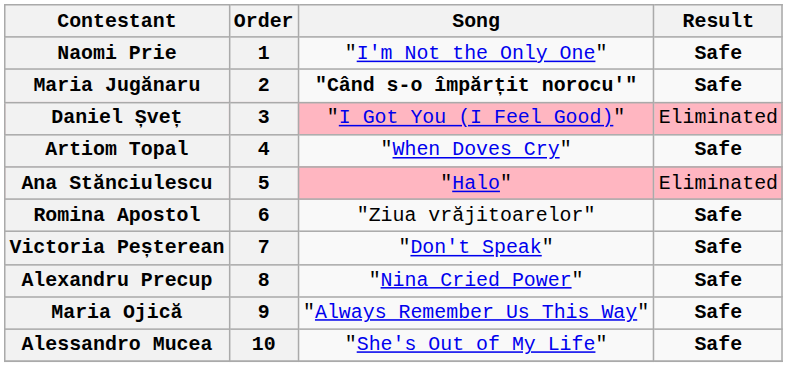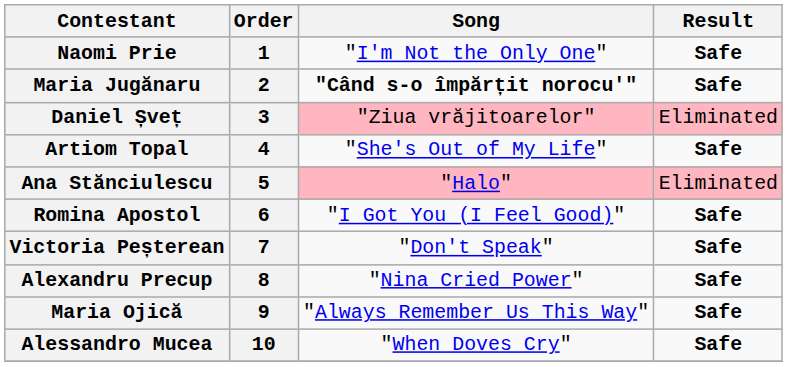Daniel Șveț | Song: "I Got You (I Feel Good)" -> "Ziua vrăjitoarelor"
Artiom Topal | Song: "When Doves Cry" -> "She's Out of My Life"
Romina Apostol | Song: "Ziua vrăjitoarelor" -> "I Got You (I Feel Good)"
Alessandro Mucea | Song: "She's Out of My Life" -> "When Doves Cry"
